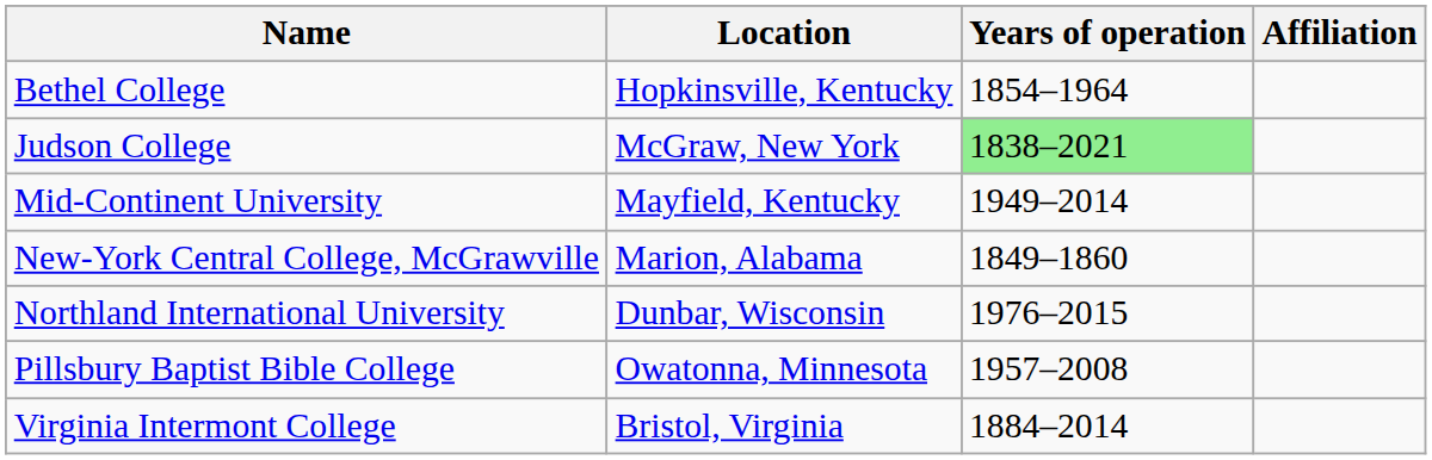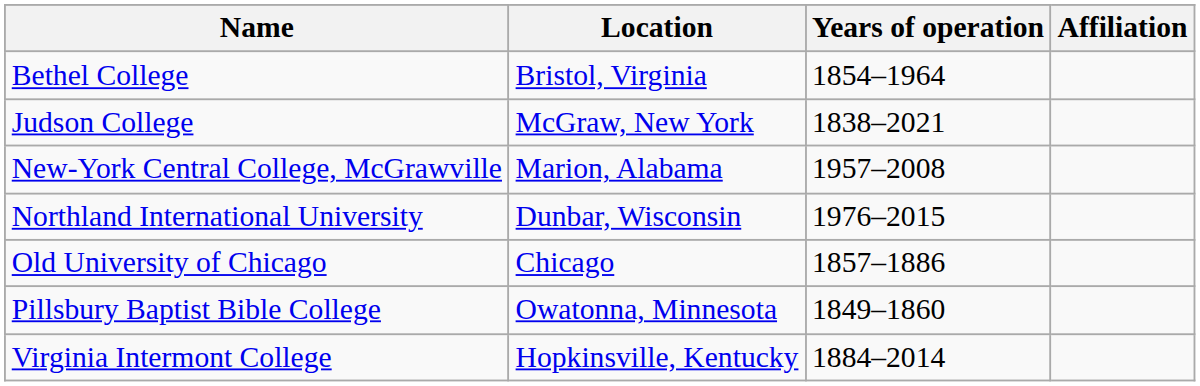Bethel College | Location: Hopkinsville, Kentucky -> Bristol, Virginia
Judson College | Years of operation: lightgreen background -> no background
- row: Mid-Continent University | Mayfield, Kentucky | 1949–2014
New-York Central College, McGrawville | Years of operation: 1849–1860 -> 1957–2008
+ row: Old University of Chicago | Chicago | 1857–1886
Pillsbury Baptist Bible College | Years of operation: 1957–2008 -> 1849–1860
Virginia Intermont College | Location: Bristol, Virginia -> Hopkinsville, Kentucky
